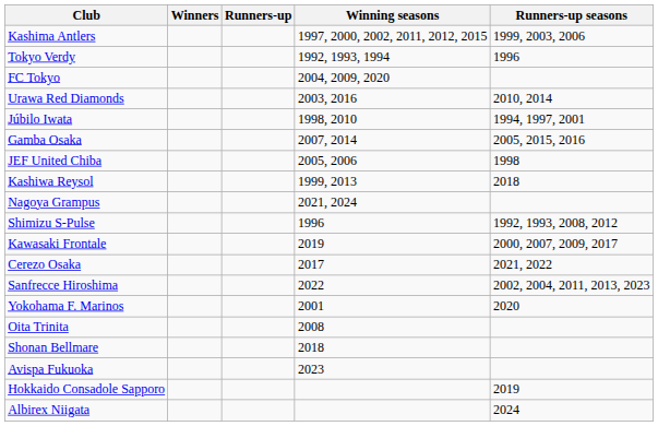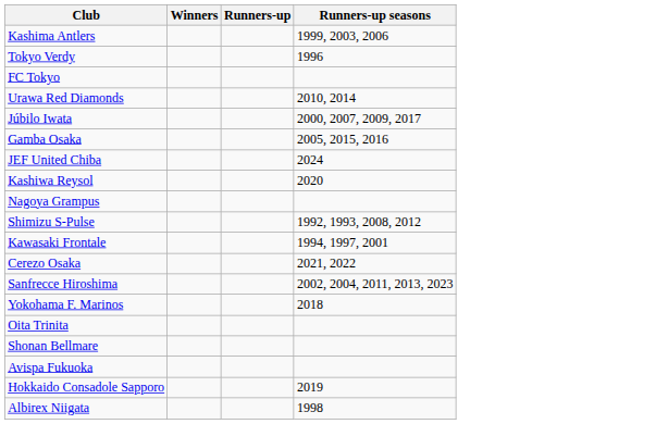- column: Winning seasons | 1997, 2000, 2002, 2011, 2012, 2015 | 1992, 1993, 1994 | 2004, 2009, 2020 | 2003, 2016 | 1998, 2010 | 2007, 2014 | 2005, 2006 | 1999, 2013 | 2021, 2024 | 1996 | 2019 | 2017 | 2022 | 2001 | 2008 | 2018 | 2023
Júbilo Iwata | Runners-up seasons: 1994, 1997, 2001 -> 2000, 2007, 2009, 2017
JEF United Chiba | Runners-up seasons: 1998 -> 2024
Kashiwa Reysol | Runners-up seasons: 2018 -> 2020
Kawasaki Frontale | Runners-up seasons: 2000, 2007, 2009, 2017 -> 1994, 1997, 2001
Yokohama F. Marinos | Runners-up seasons: 2020 -> 2018
Albirex Niigata | Runners-up seasons: 2024 -> 1998
